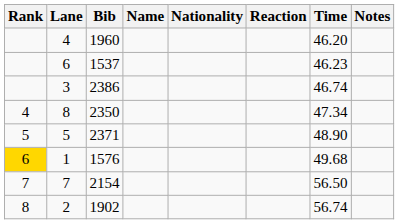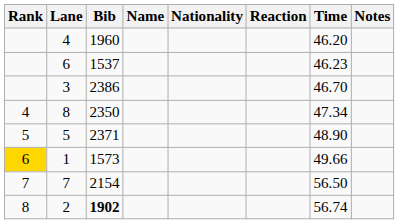3 | Time: 46.74 -> 46.70
1 | Bib: 1576 -> 1573
1 | Time: 49.68 -> 49.66
2 | Bib: normal -> bold
